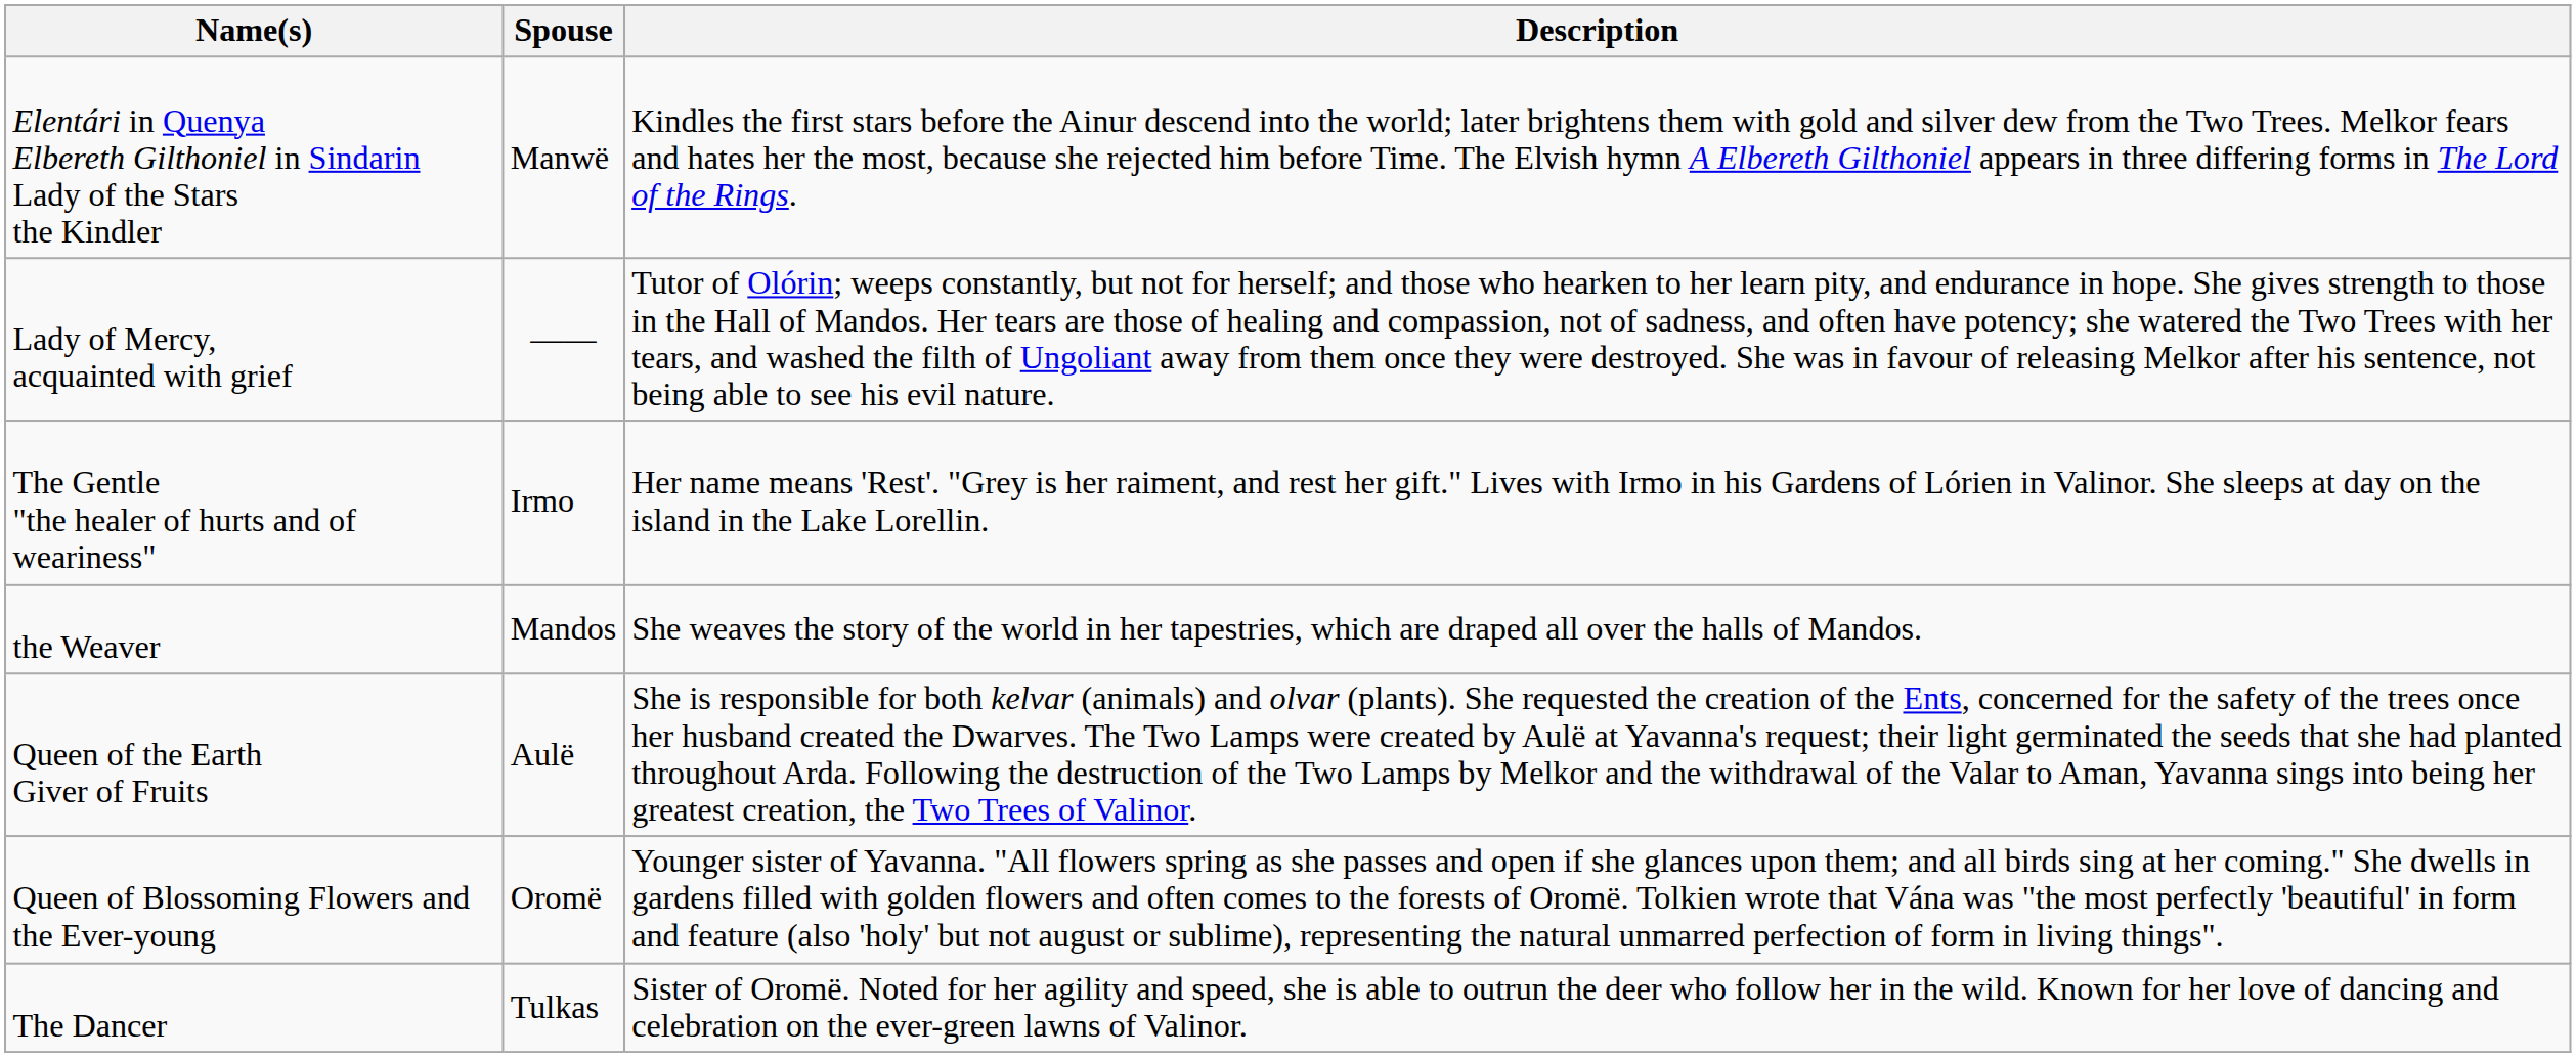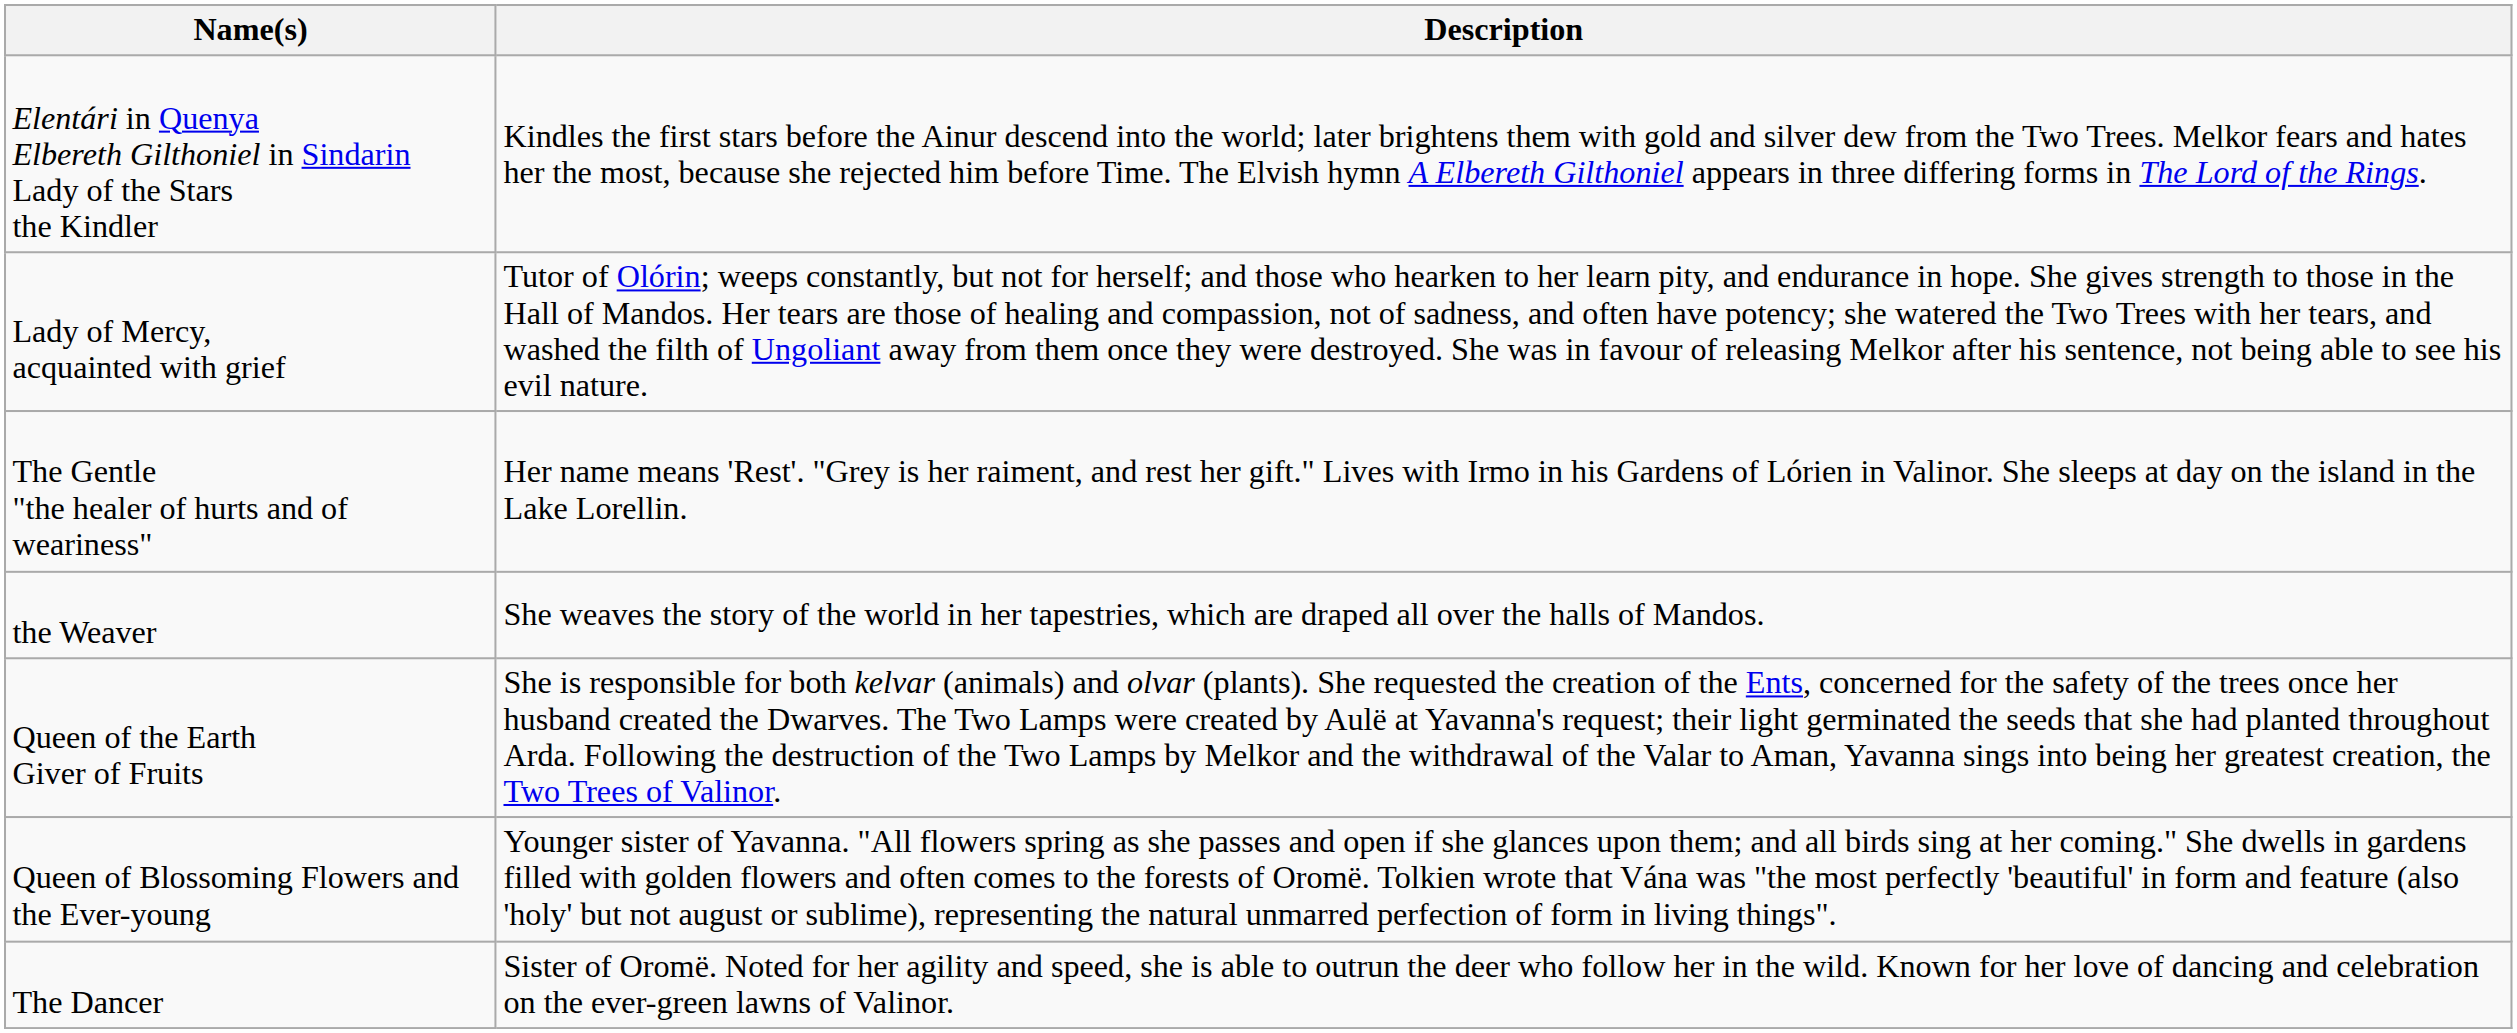- column: Spouse | Manwë | —— | Irmo | Mandos | Aulë | Oromë | Tulkas
